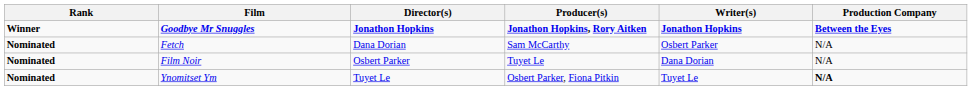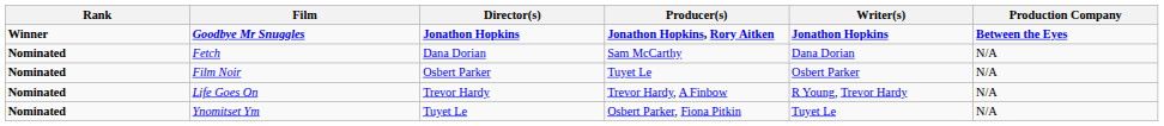Fetch | Writer(s): Osbert Parker -> Dana Dorian
Film Noir | Writer(s): Dana Dorian -> Osbert Parker
+ row: Nominated | Life Goes On | Trevor Hardy | Trevor Hardy, A Finbow | R Young, Trevor Hardy | N/A
Ynomitset Ym | Production Company: bold -> normal
